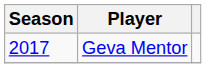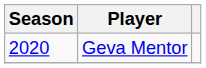Geva Mentor | Season: 2017 -> 2020
